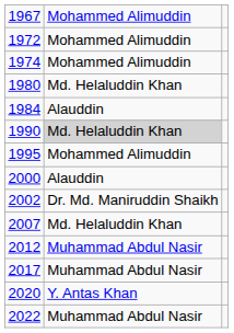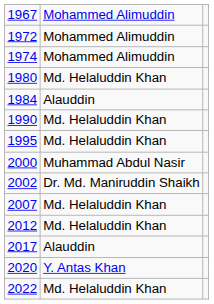1990 | column 2: lightgrey background -> no background
1995 | column 2: Mohammed Alimuddin -> Md. Helaluddin Khan
2000 | column 2: Alauddin -> Muhammad Abdul Nasir
2012 | column 2: Muhammad Abdul Nasir -> Md. Helaluddin Khan
2017 | column 2: Muhammad Abdul Nasir -> Alauddin
2022 | column 2: Muhammad Abdul Nasir -> Md. Helaluddin Khan
